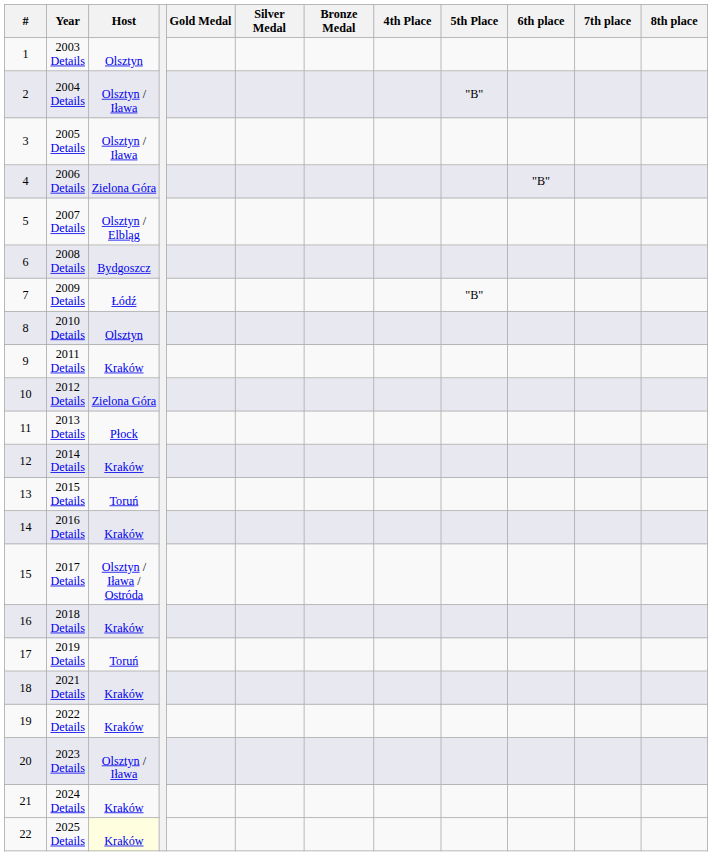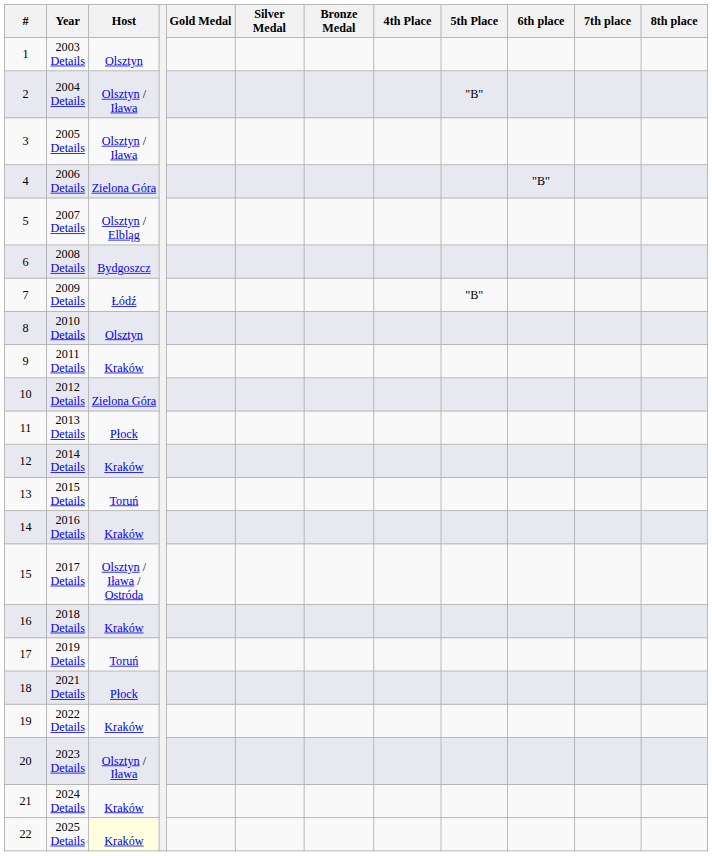2021 Details | Host: Kraków -> Płock
